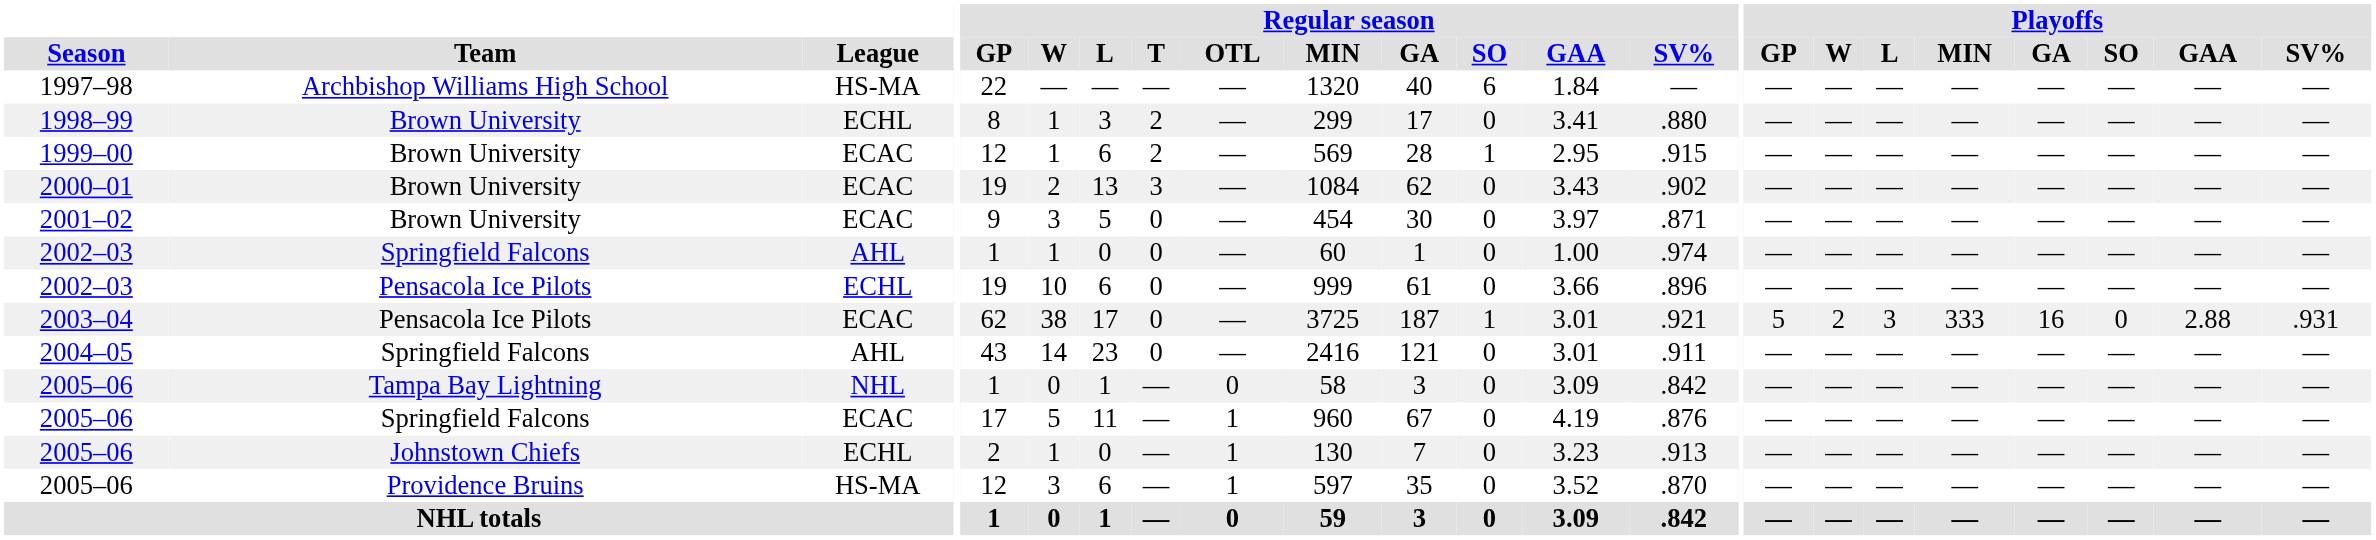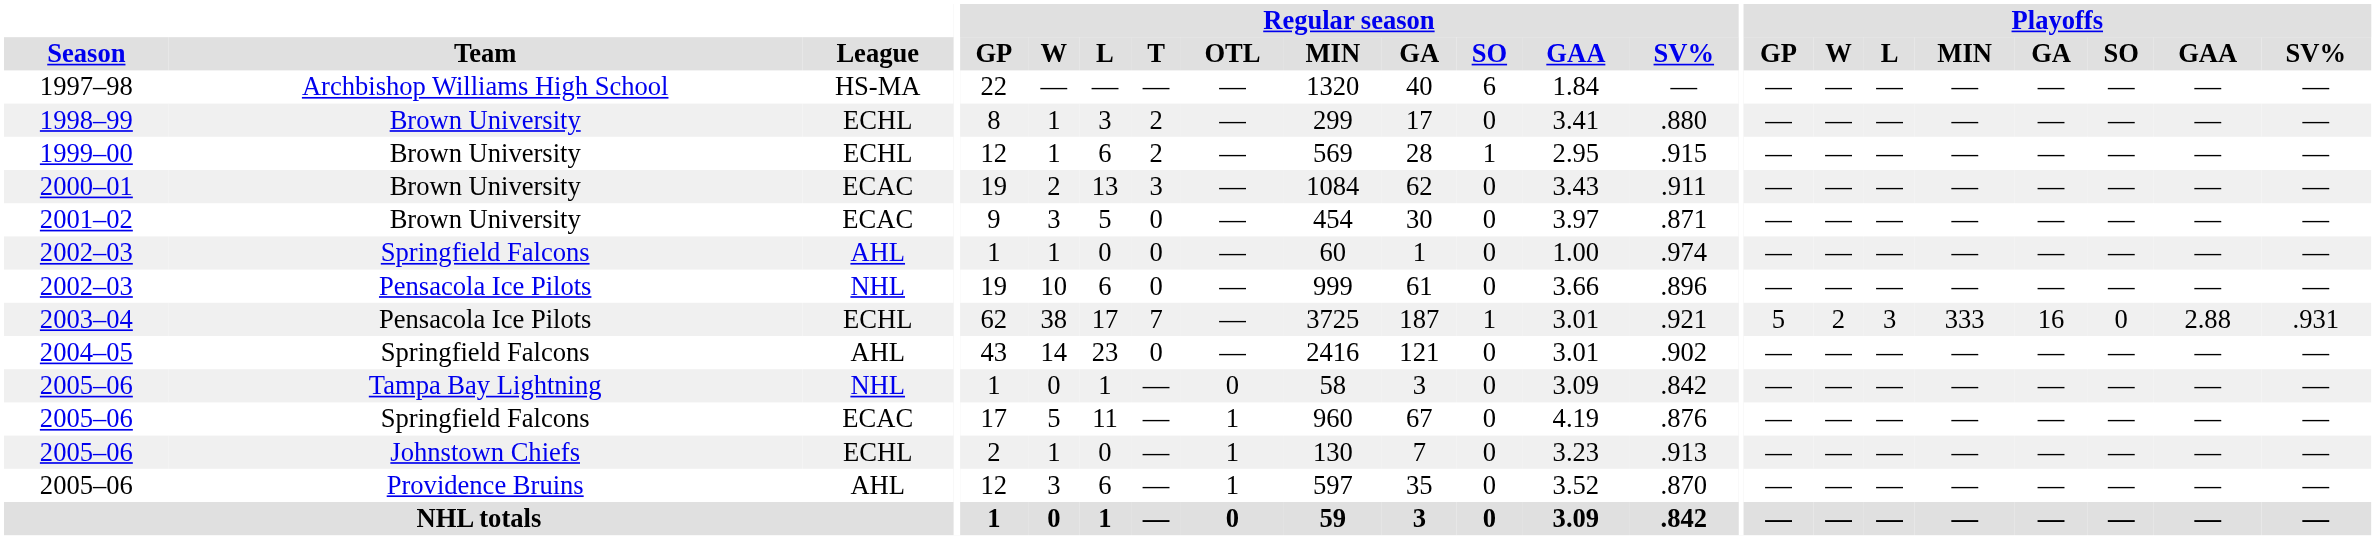1999–00 | League: ECAC -> ECHL
2000–01 | Regular season / SV%: .902 -> .911
2002–03 / Pensacola Ice Pilots | League: ECHL -> NHL
2003–04 | League: ECAC -> ECHL
2003–04 | Regular season / T: 0 -> 7
2004–05 | Regular season / SV%: .911 -> .902
2005–06 / Providence Bruins | League: HS-MA -> AHL
